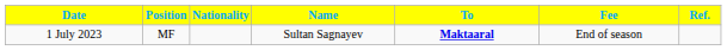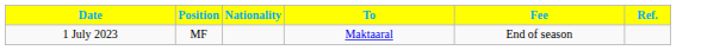- column: Name | Sultan Sagnayev
1 July 2023 | To: bold -> normal
